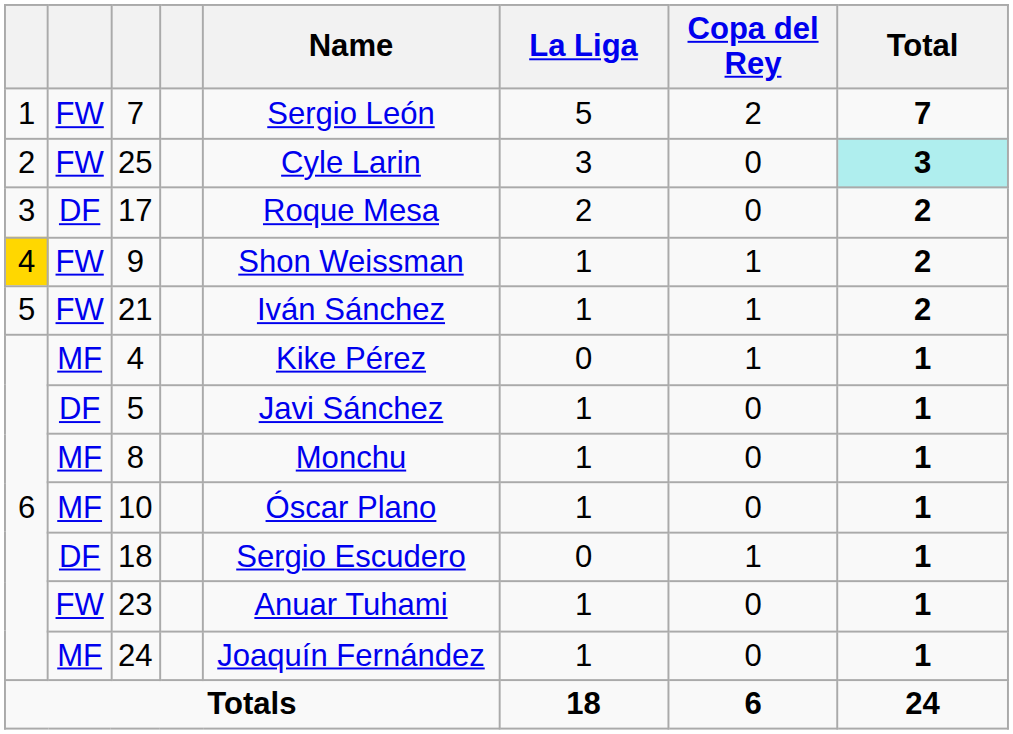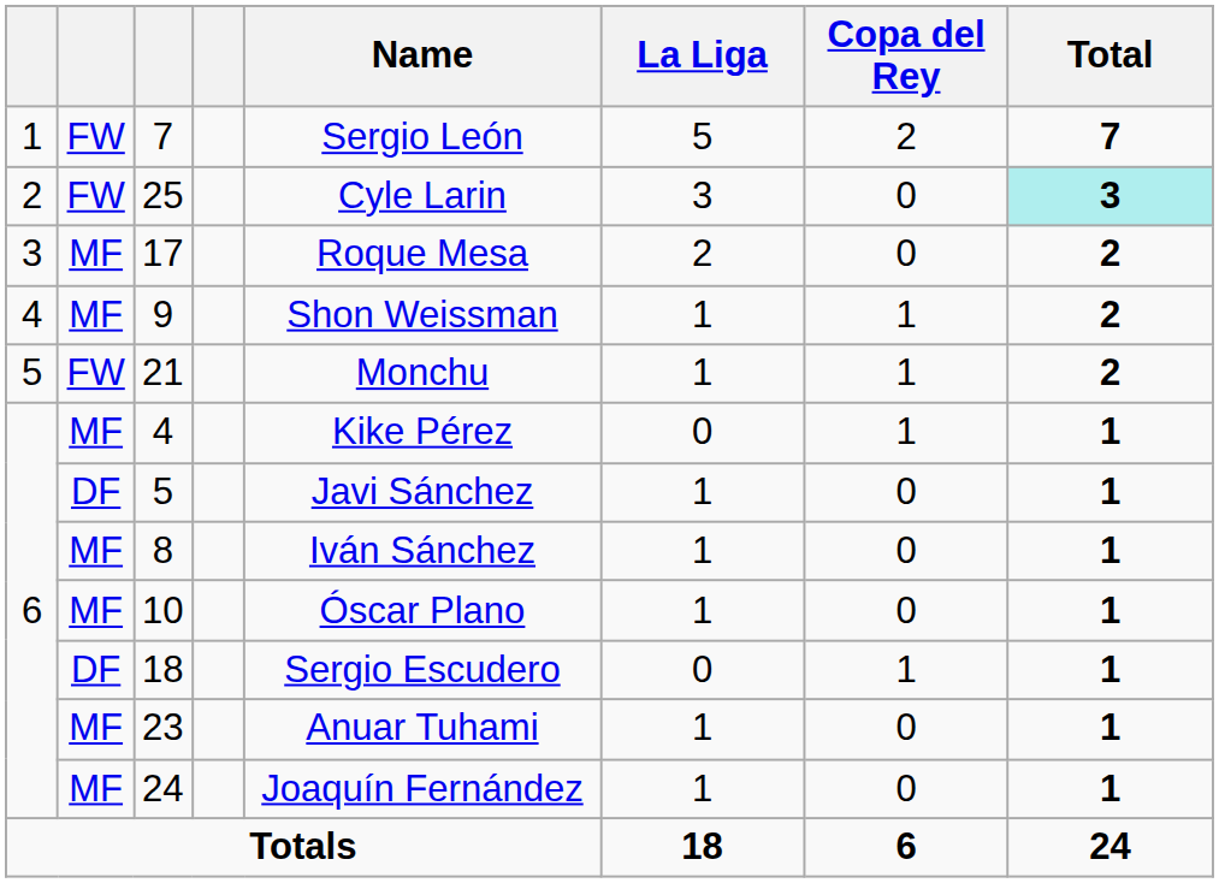17 | column 2: DF -> MF
9 | column 1: gold background -> no background
9 | column 2: FW -> MF
21 | Name: Iván Sánchez -> Monchu
8 | Name: Monchu -> Iván Sánchez
23 | column 2: FW -> MF
